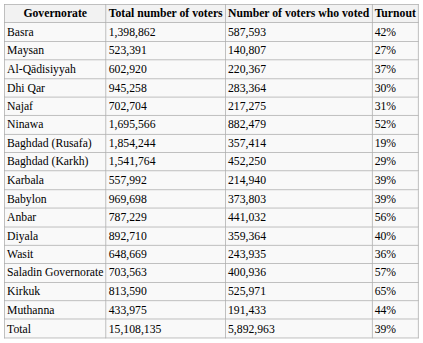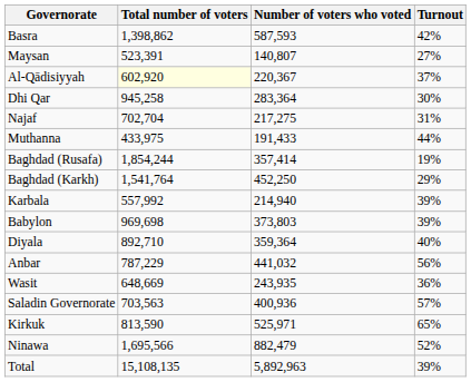Al-Qādisiyyah | Total number of voters: no background -> lightyellow background
rows swapped: Muthanna <-> Ninawa
rows swapped: Diyala <-> Anbar
